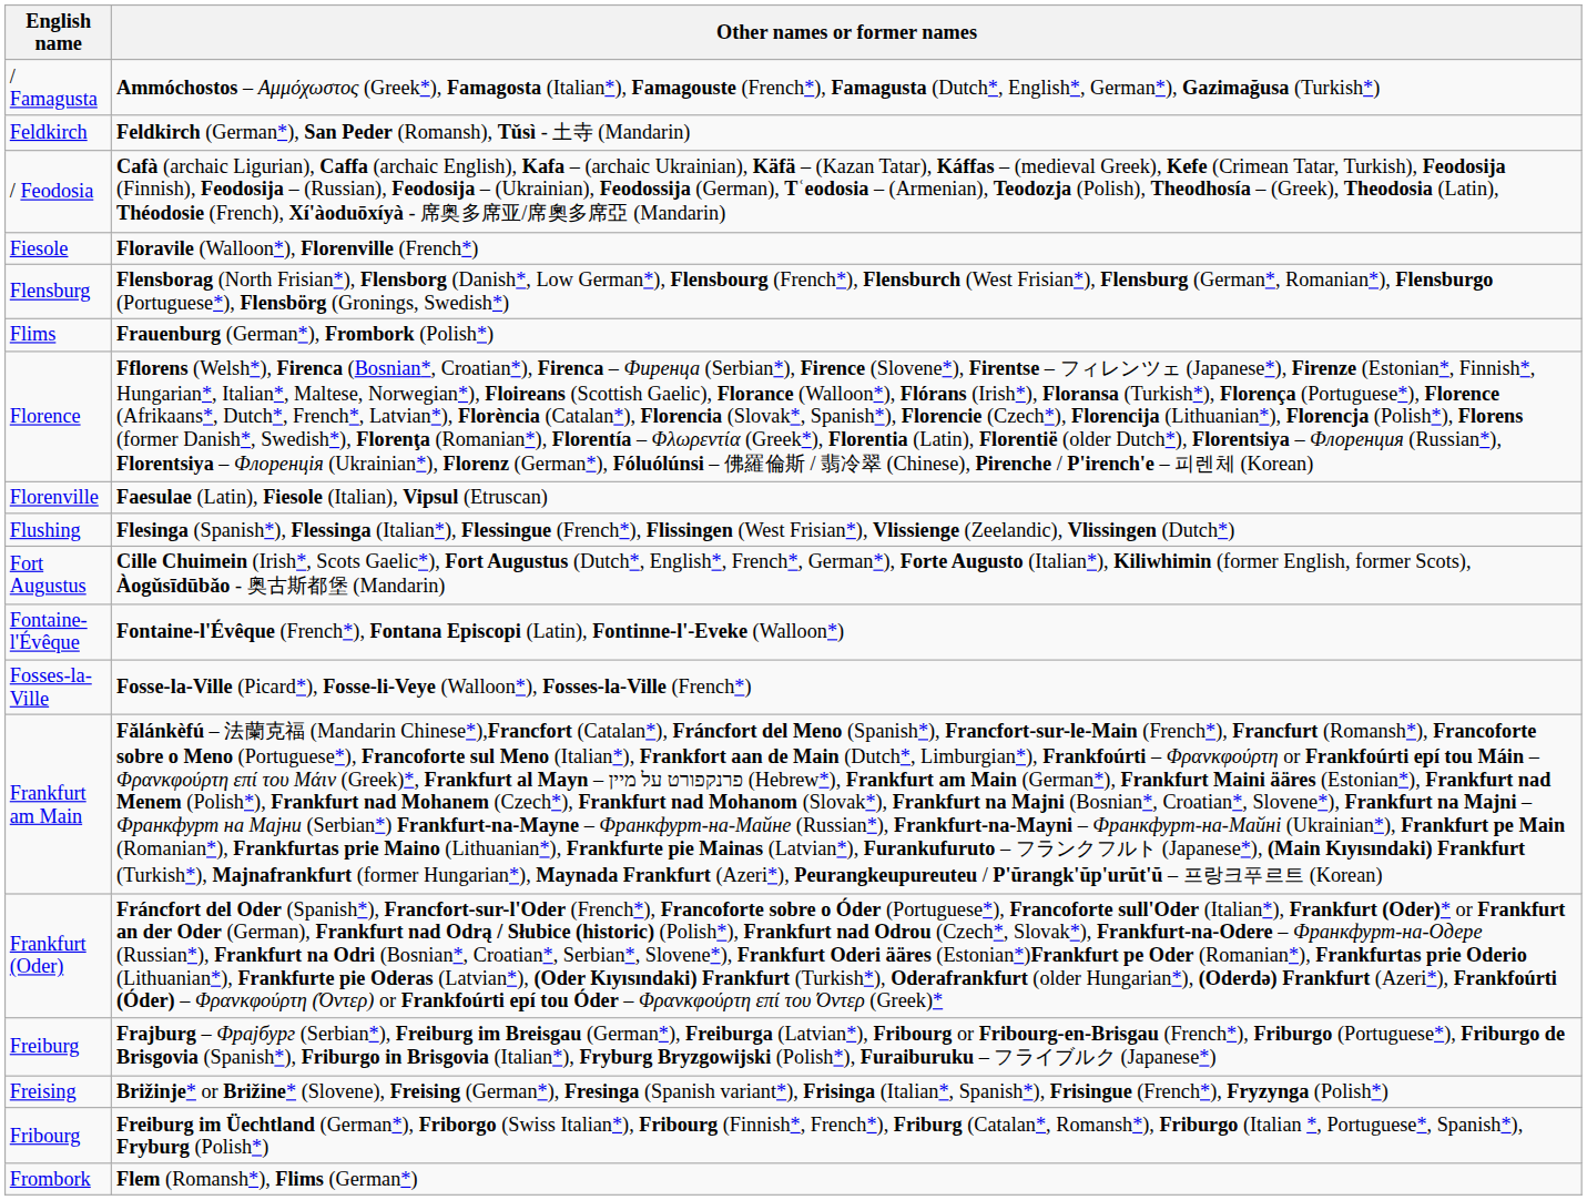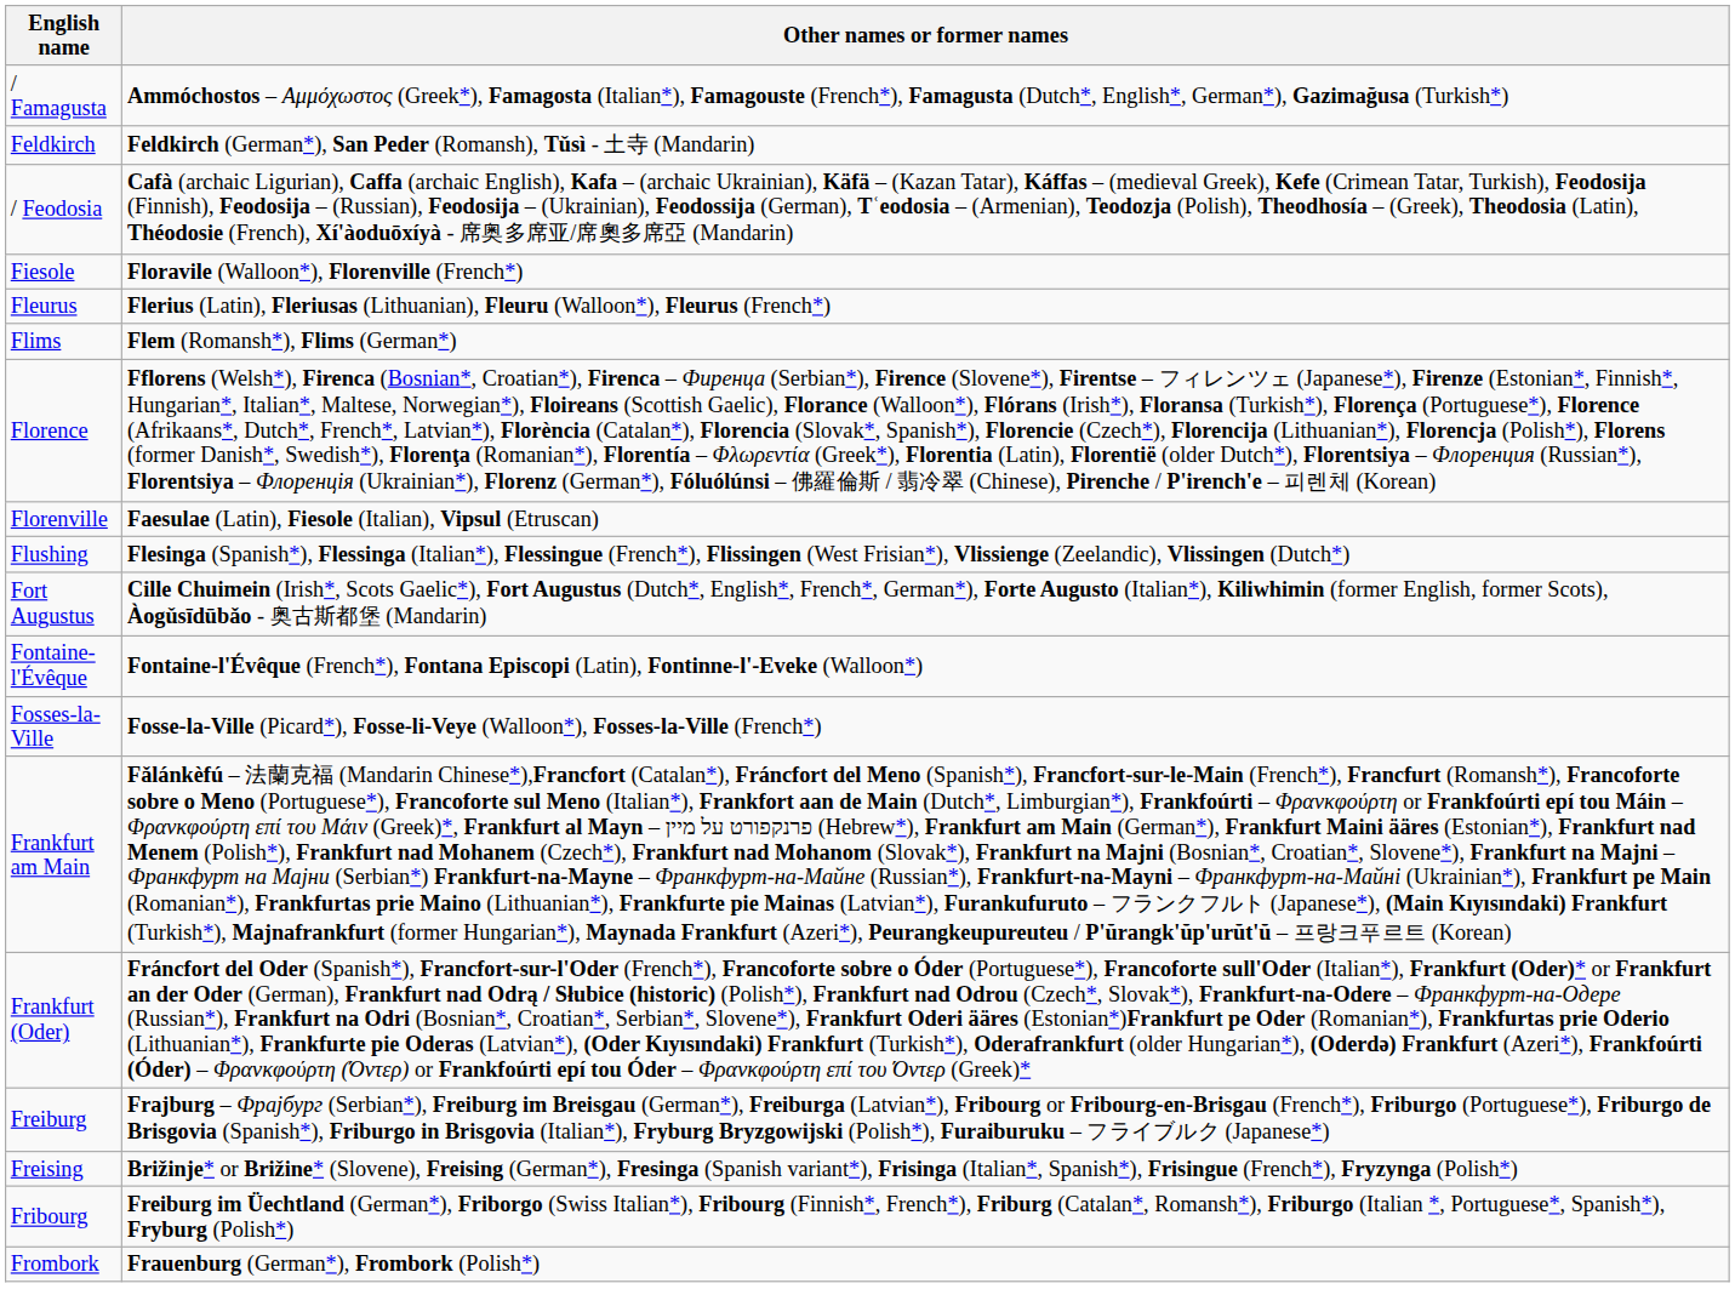- row: Flensburg | Flensborag (North Frisian*), Flensborg (Danish*, Low German*), Flensbourg (French*), Flensburch (West Frisian*), Flensburg (German*, Romanian*), Flensburgo (Portuguese*), Flensbörg (Gronings, Swedish*)
+ row: Fleurus | Flerius (Latin), Fleriusas (Lithuanian), Fleuru (Walloon*), Fleurus (French*)
Flims | Other names or former names: Frauenburg (German*), Frombork (Polish*) -> Flem (Romansh*), Flims (German*)
Frombork | Other names or former names: Flem (Romansh*), Flims (German*) -> Frauenburg (German*), Frombork (Polish*)
